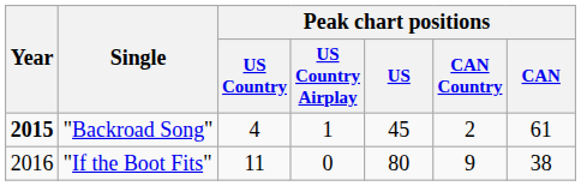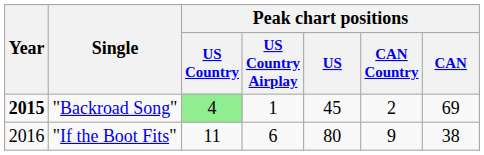"Backroad Song" | Peak chart positions / US Country: no background -> lightgreen background
"Backroad Song" | Peak chart positions / CAN: 61 -> 69
"If the Boot Fits" | Peak chart positions / US Country Airplay: 0 -> 6
